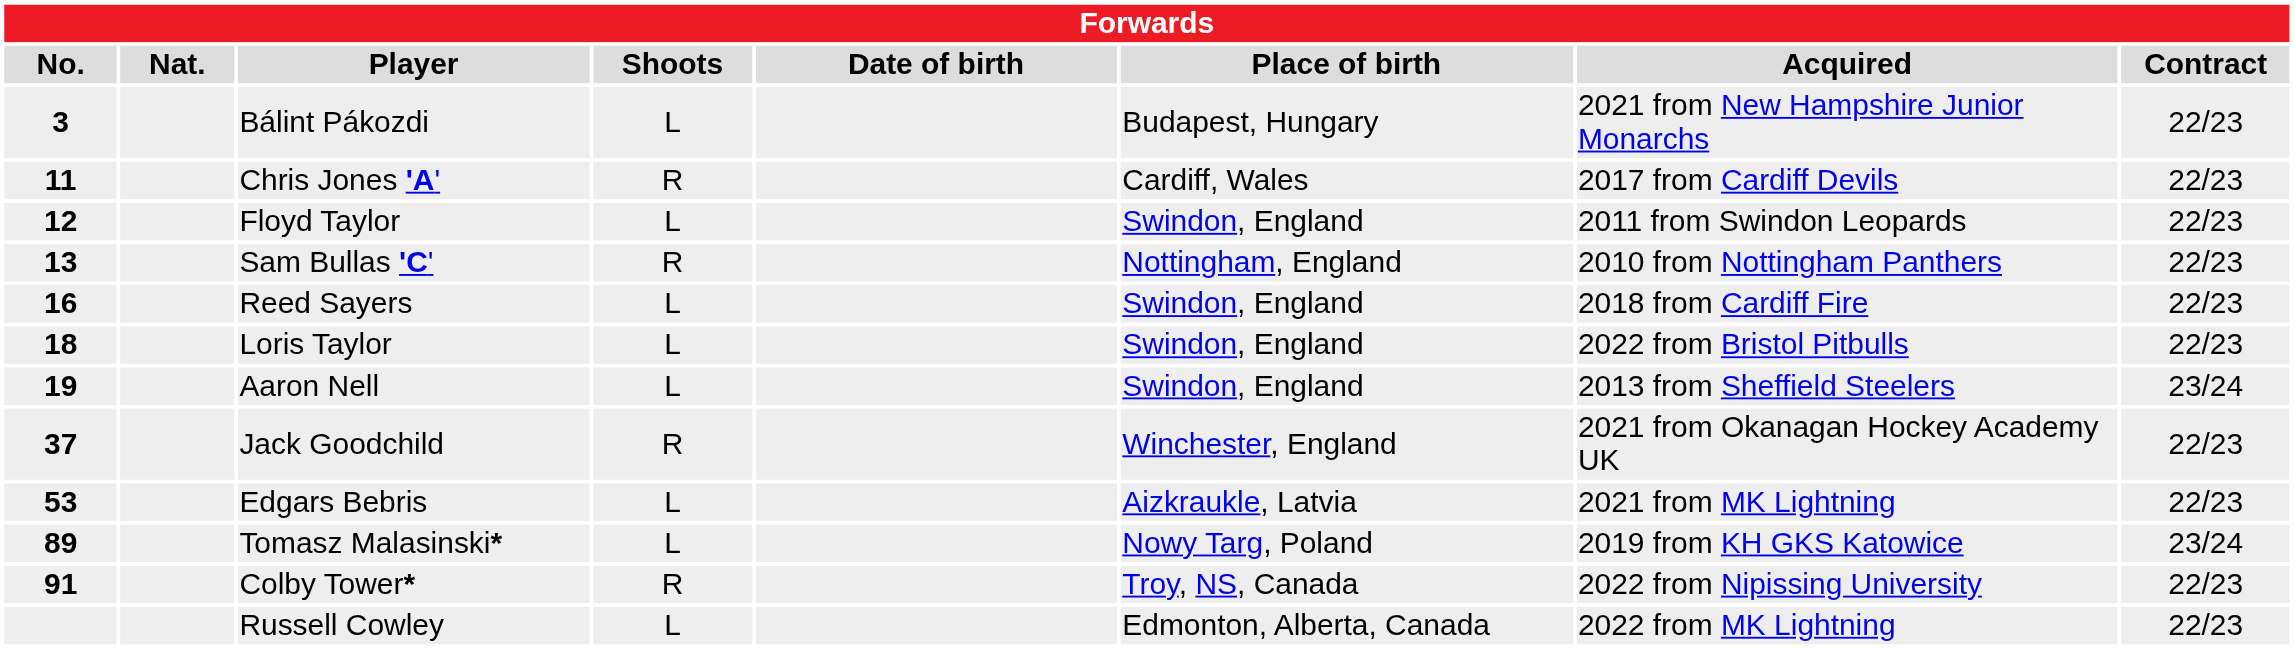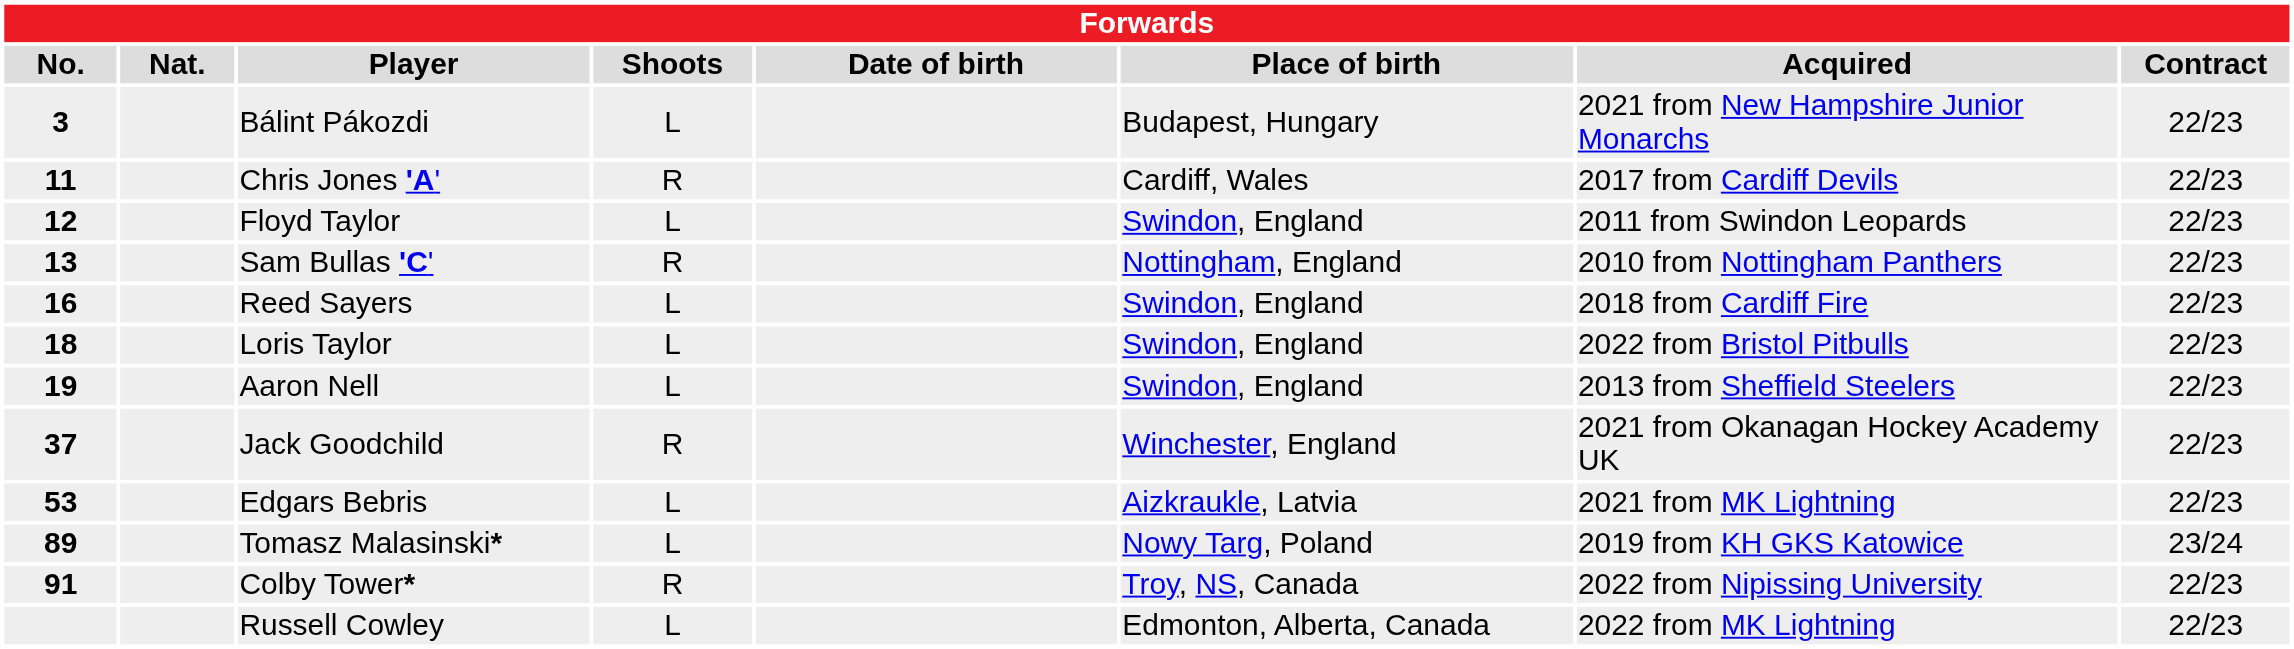Aaron Nell | Contract: 23/24 -> 22/23
